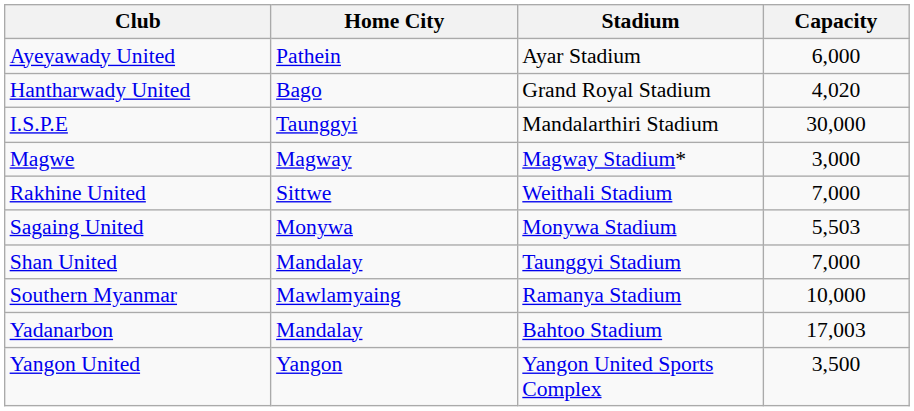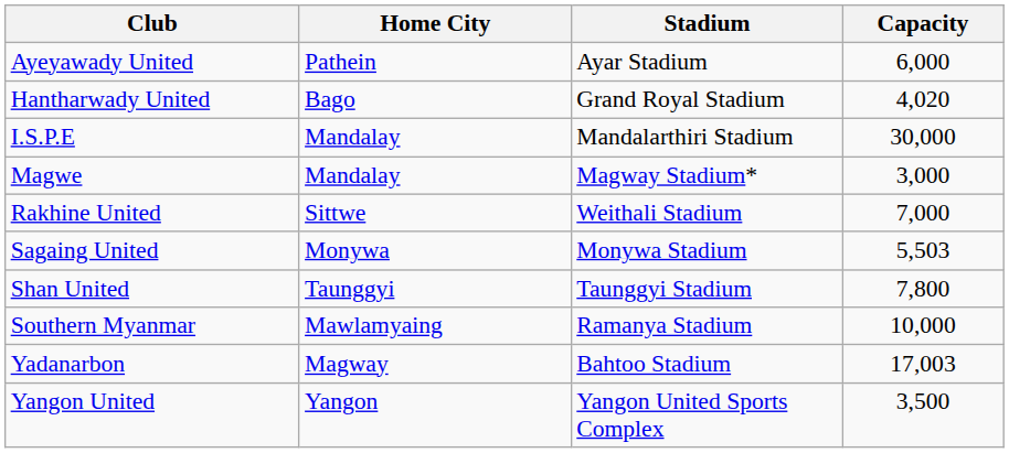I.S.P.E | Home City: Taunggyi -> Mandalay
Magwe | Home City: Magway -> Mandalay
Shan United | Home City: Mandalay -> Taunggyi
Shan United | Capacity: 7,000 -> 7,800
Yadanarbon | Home City: Mandalay -> Magway
